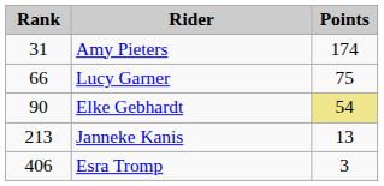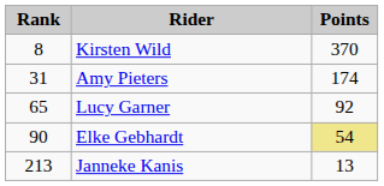+ row: 8 | Kirsten Wild | 370
Lucy Garner | Rank: 66 -> 65
Lucy Garner | Points: 75 -> 92
- row: 406 | Esra Tromp | 3
